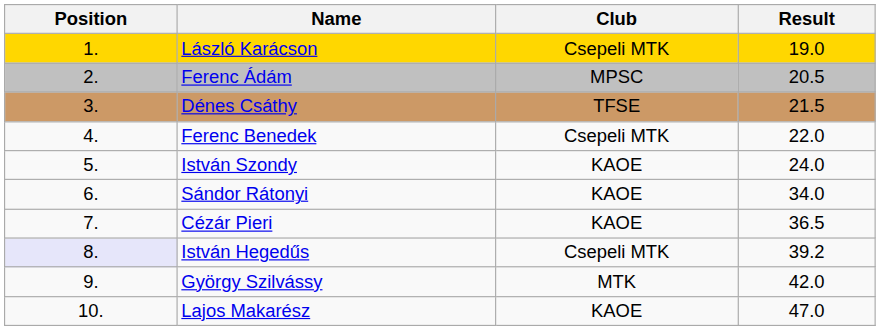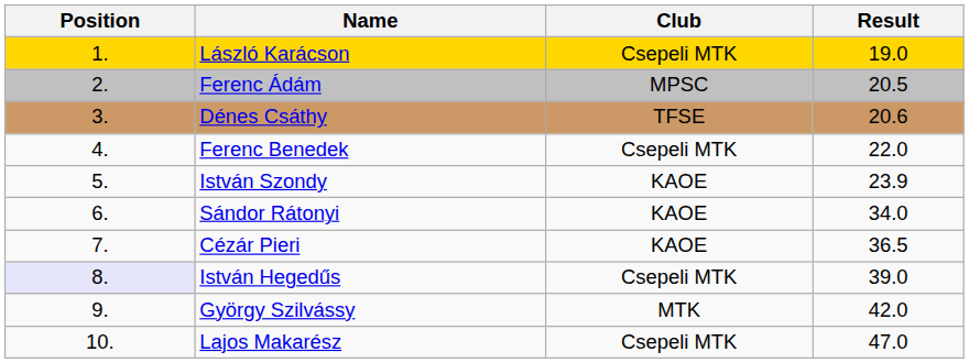Dénes Csáthy | Result: 21.5 -> 20.6
István Szondy | Result: 24.0 -> 23.9
István Hegedűs | Result: 39.2 -> 39.0
Lajos Makarész | Club: KAOE -> Csepeli MTK
